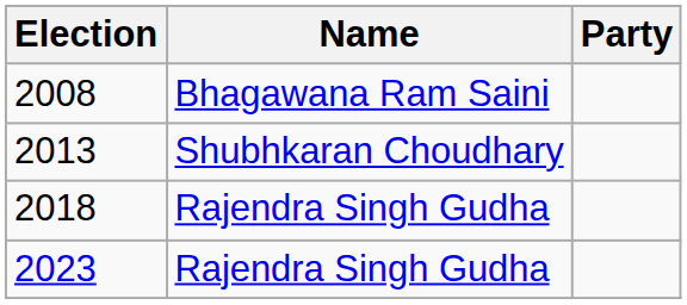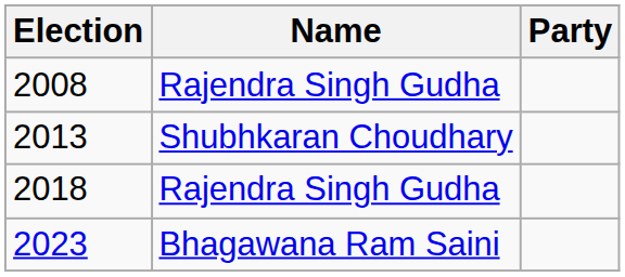2008 | Name: Bhagawana Ram Saini -> Rajendra Singh Gudha
2023 | Name: Rajendra Singh Gudha -> Bhagawana Ram Saini
